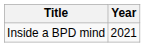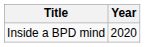Inside a BPD mind | Year: 2021 -> 2020
